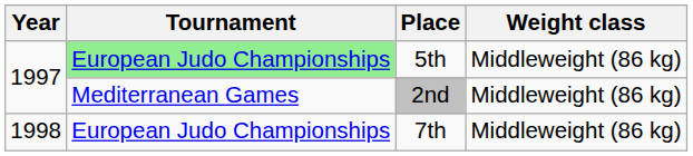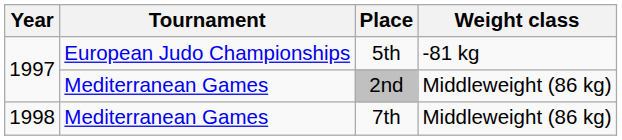5th | Tournament: lightgreen background -> no background
5th | Weight class: Middleweight (86 kg) -> -81 kg
7th | Tournament: European Judo Championships -> Mediterranean Games
